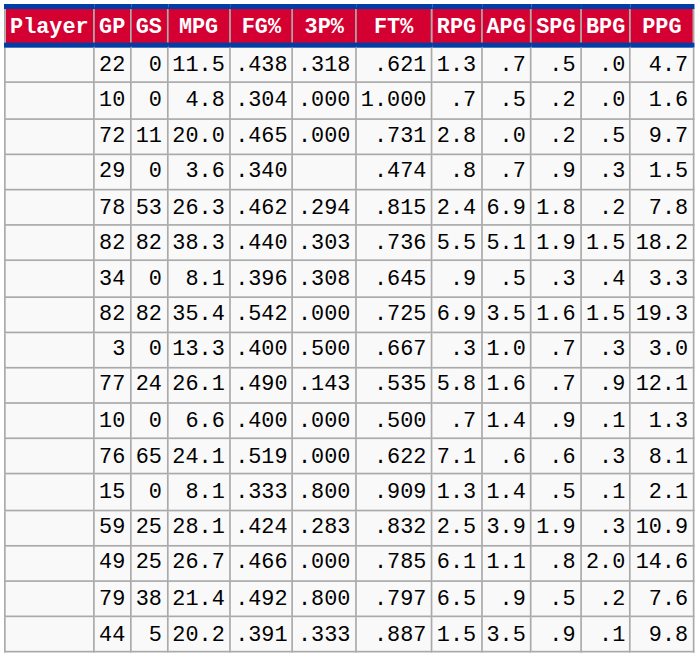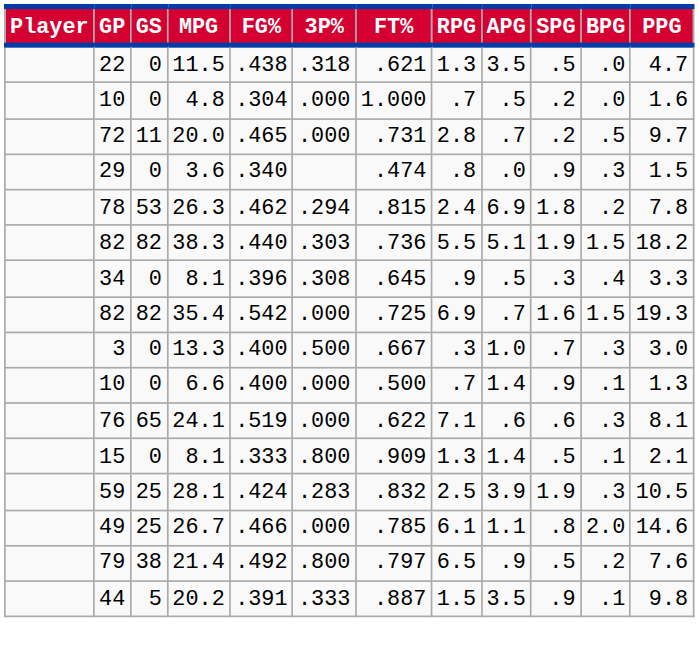11.5 | APG: .7 -> 3.5
20.0 | APG: .0 -> .7
3.6 | APG: .7 -> .0
35.4 | APG: 3.5 -> .7
- row: 77 | 24 | 26.1 | .490 | .143 | .535 | 5.8 | 1.6 | .7 | .9 | 12.1
28.1 | PPG: 10.9 -> 10.5
